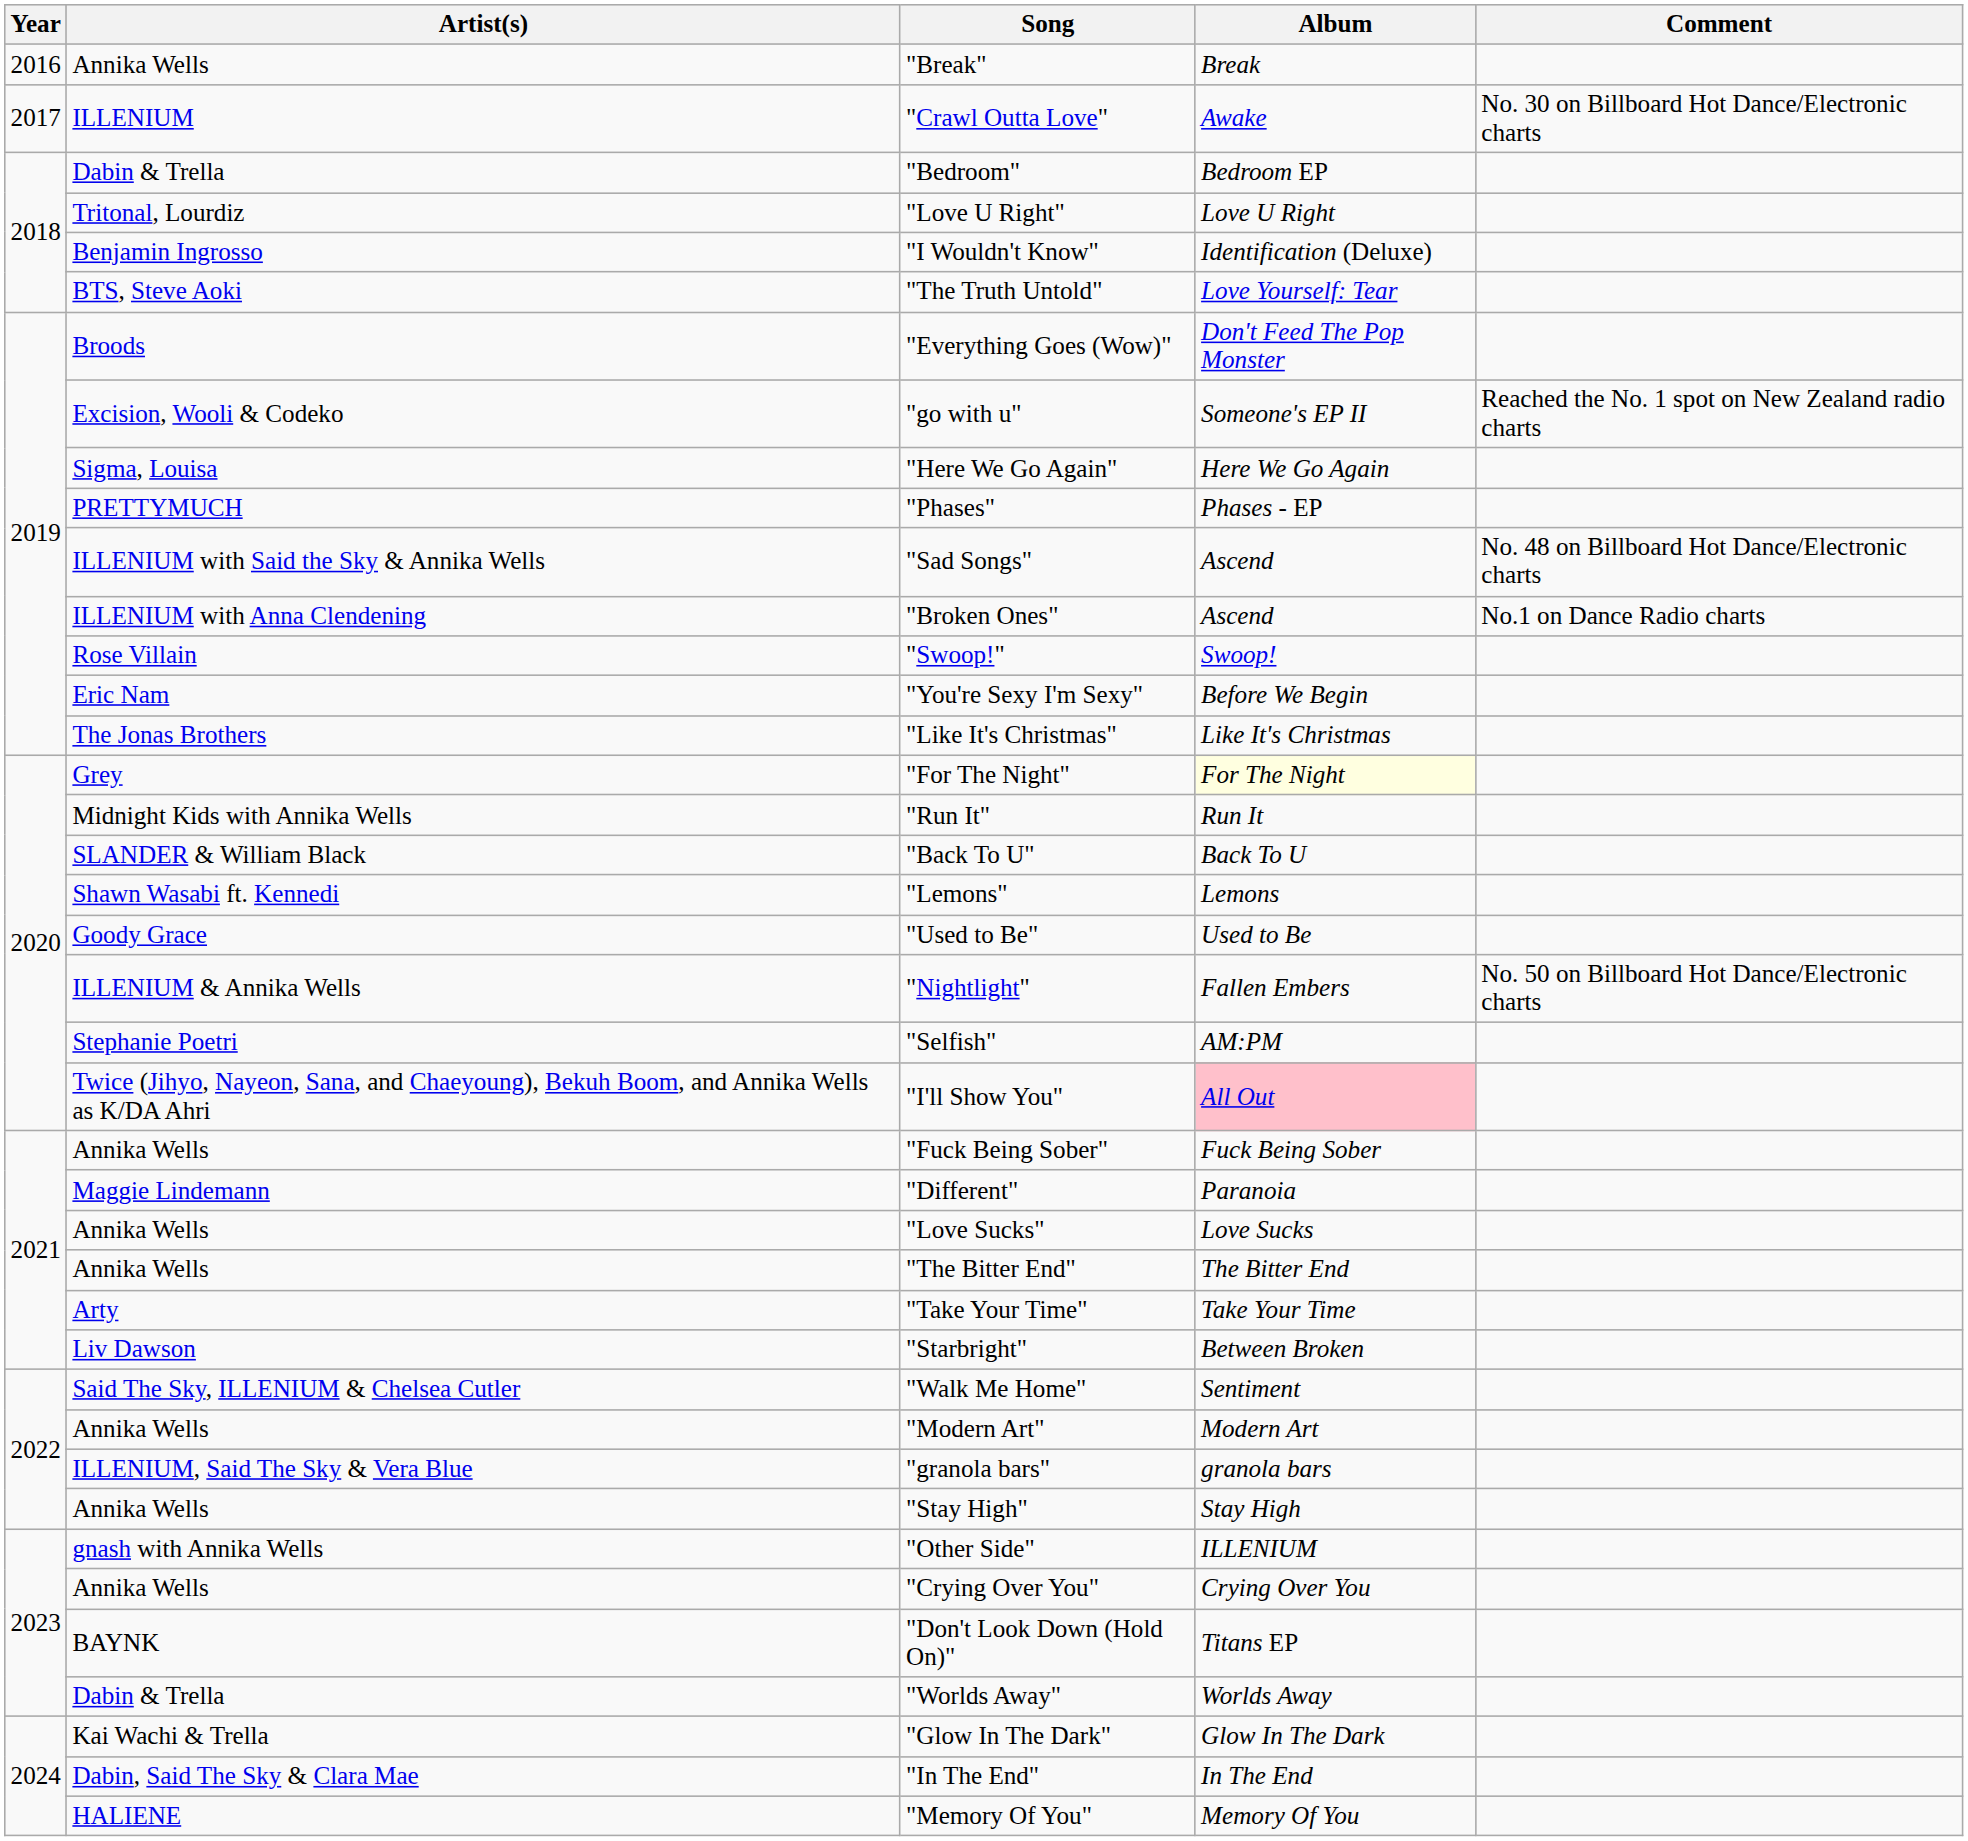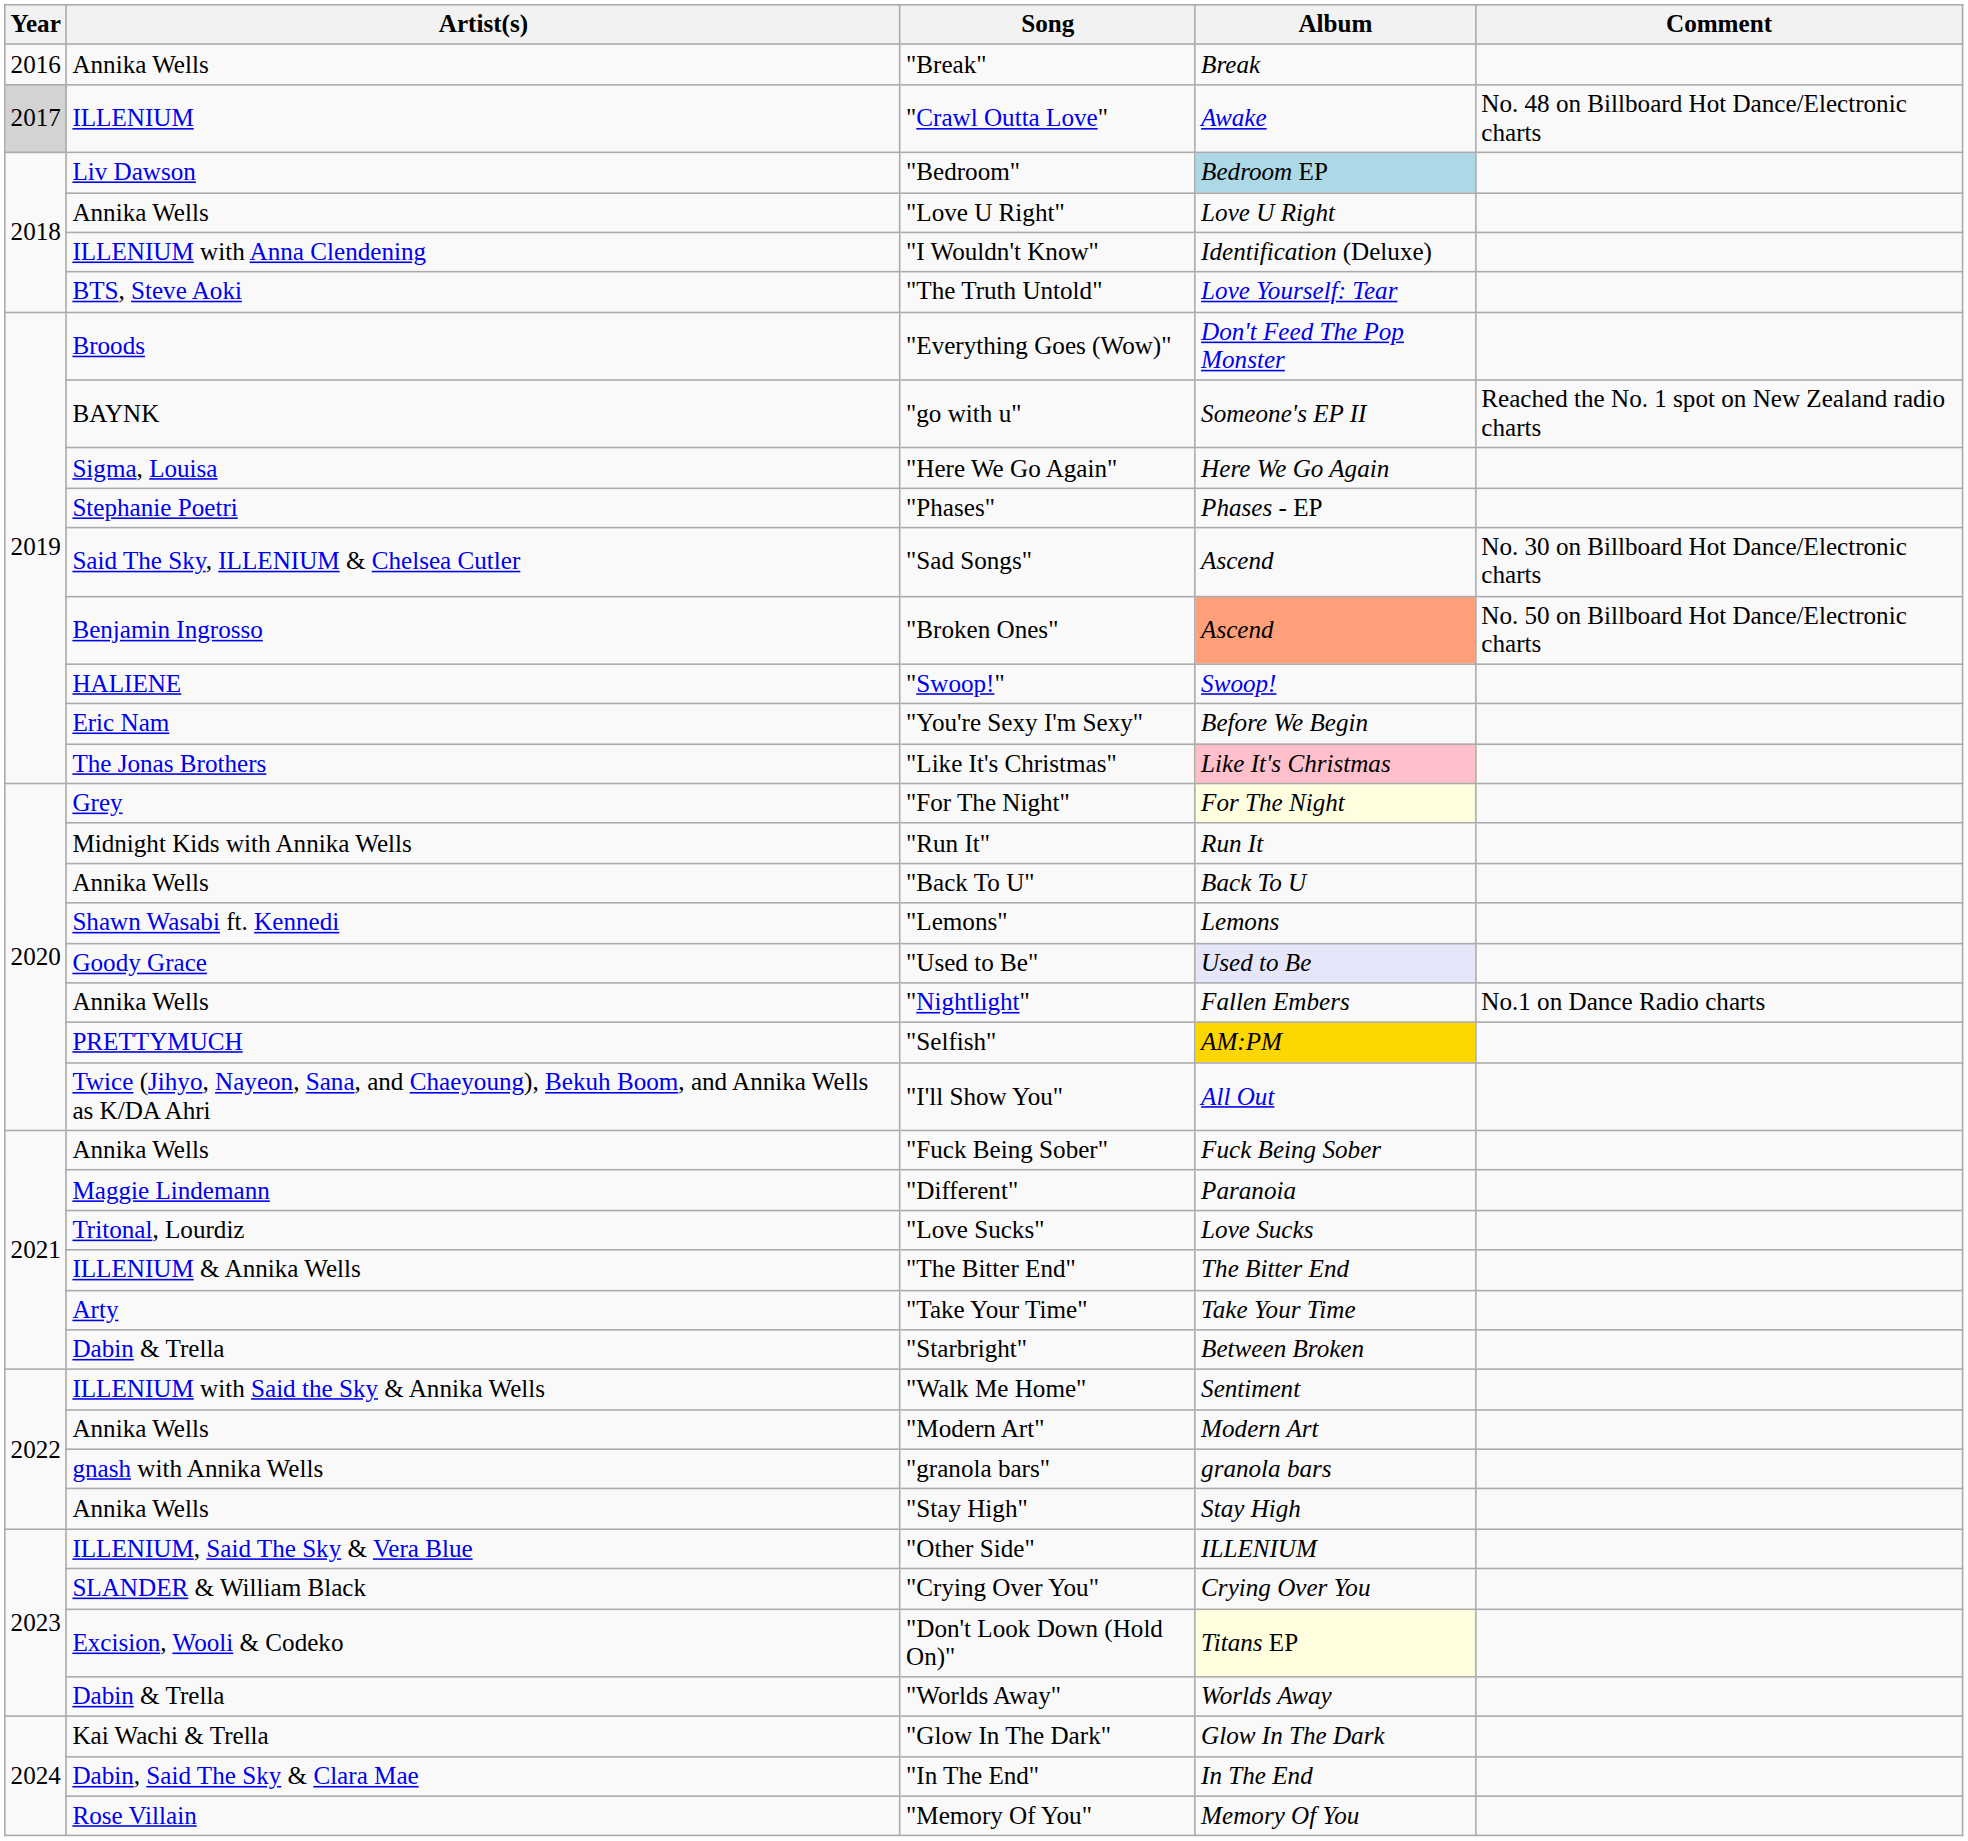"Crawl Outta Love" | Year: no background -> lightgrey background
"Crawl Outta Love" | Comment: No. 30 on Billboard Hot Dance/Electronic charts -> No. 48 on Billboard Hot Dance/Electronic charts
"Bedroom" | Artist(s): Dabin & Trella -> Liv Dawson
"Bedroom" | Album: no background -> lightblue background
"Love U Right" | Artist(s): Tritonal, Lourdiz -> Annika Wells
"I Wouldn't Know" | Artist(s): Benjamin Ingrosso -> ILLENIUM with Anna Clendening
"go with u" | Artist(s): Excision, Wooli & Codeko -> BAYNK
"Phases" | Artist(s): PRETTYMUCH -> Stephanie Poetri
"Sad Songs" | Artist(s): ILLENIUM with Said the Sky & Annika Wells -> Said The Sky, ILLENIUM & Chelsea Cutler
"Sad Songs" | Comment: No. 48 on Billboard Hot Dance/Electronic charts -> No. 30 on Billboard Hot Dance/Electronic charts
"Broken Ones" | Artist(s): ILLENIUM with Anna Clendening -> Benjamin Ingrosso
"Broken Ones" | Album: no background -> lightsalmon background
"Broken Ones" | Comment: No.1 on Dance Radio charts -> No. 50 on Billboard Hot Dance/Electronic charts
"Swoop!" | Artist(s): Rose Villain -> HALIENE
"Like It's Christmas" | Album: no background -> pink background
"Back To U" | Artist(s): SLANDER & William Black -> Annika Wells
"Used to Be" | Album: no background -> lavender background
"Nightlight" | Artist(s): ILLENIUM & Annika Wells -> Annika Wells
"Nightlight" | Comment: No. 50 on Billboard Hot Dance/Electronic charts -> No.1 on Dance Radio charts
"Selfish" | Artist(s): Stephanie Poetri -> PRETTYMUCH
"Selfish" | Album: no background -> gold background
"I'll Show You" | Album: pink background -> no background
"Love Sucks" | Artist(s): Annika Wells -> Tritonal, Lourdiz
"The Bitter End" | Artist(s): Annika Wells -> ILLENIUM & Annika Wells
"Starbright" | Artist(s): Liv Dawson -> Dabin & Trella
"Walk Me Home" | Artist(s): Said The Sky, ILLENIUM & Chelsea Cutler -> ILLENIUM with Said the Sky & Annika Wells
"granola bars" | Artist(s): ILLENIUM, Said The Sky & Vera Blue -> gnash with Annika Wells
"Other Side" | Artist(s): gnash with Annika Wells -> ILLENIUM, Said The Sky & Vera Blue
"Crying Over You" | Artist(s): Annika Wells -> SLANDER & William Black
"Don't Look Down (Hold On)" | Artist(s): BAYNK -> Excision, Wooli & Codeko
"Don't Look Down (Hold On)" | Album: no background -> lightyellow background
"Memory Of You" | Artist(s): HALIENE -> Rose Villain
